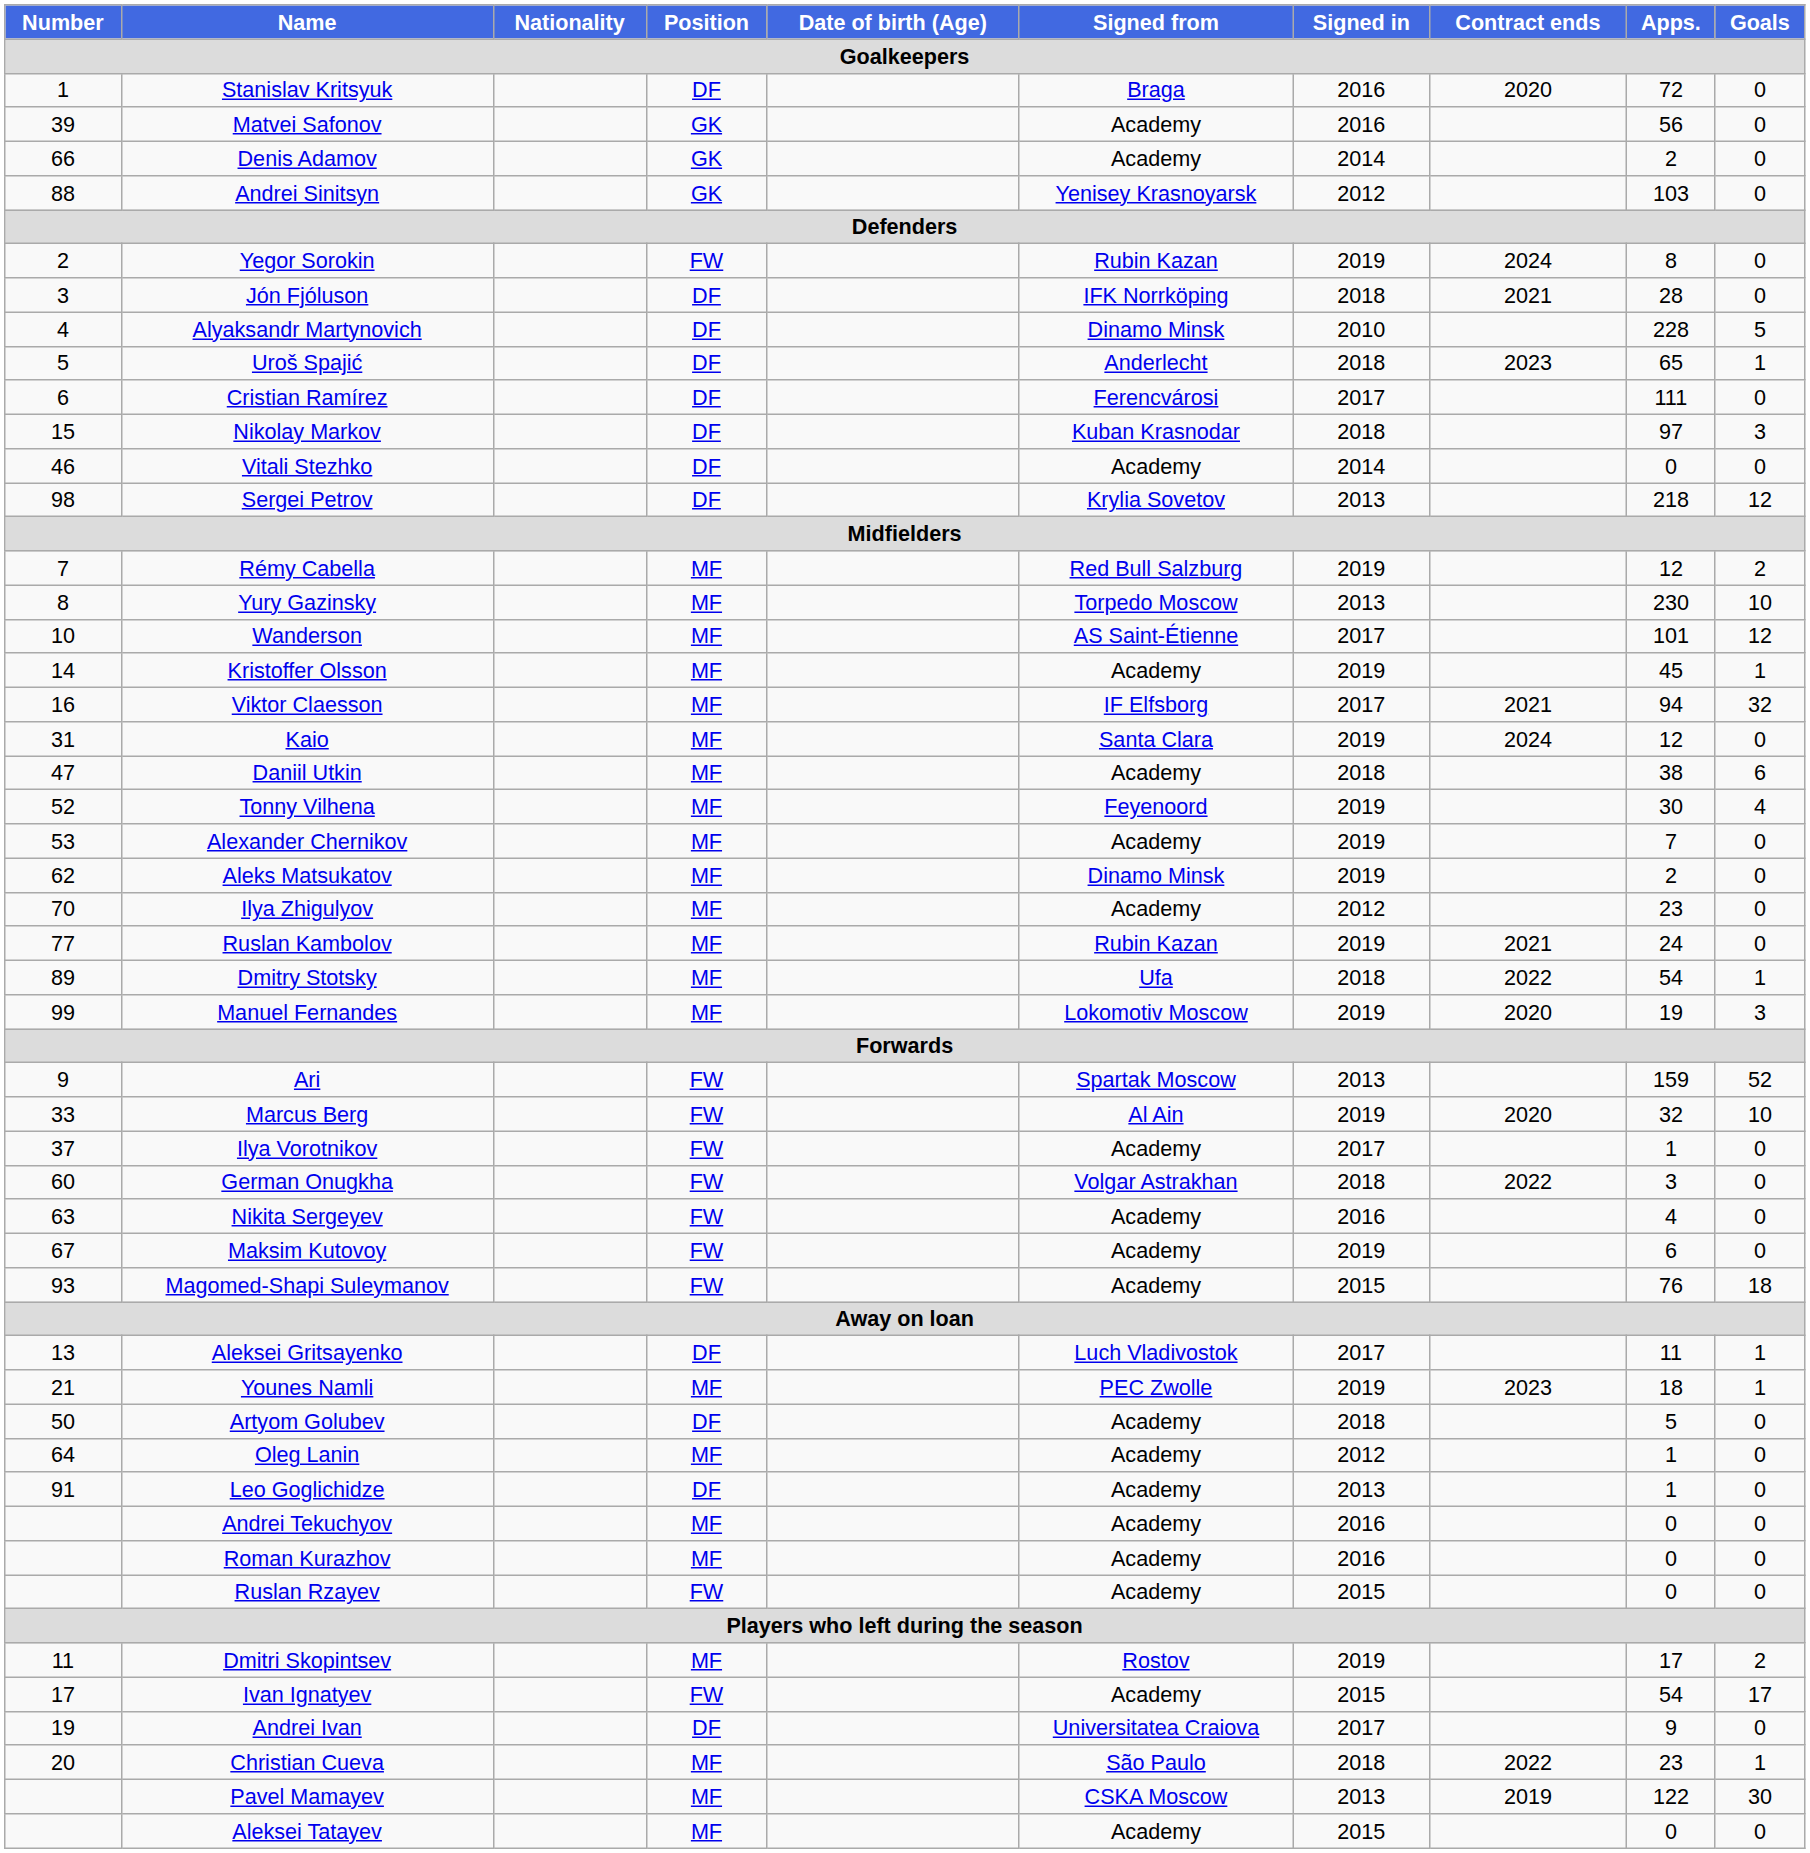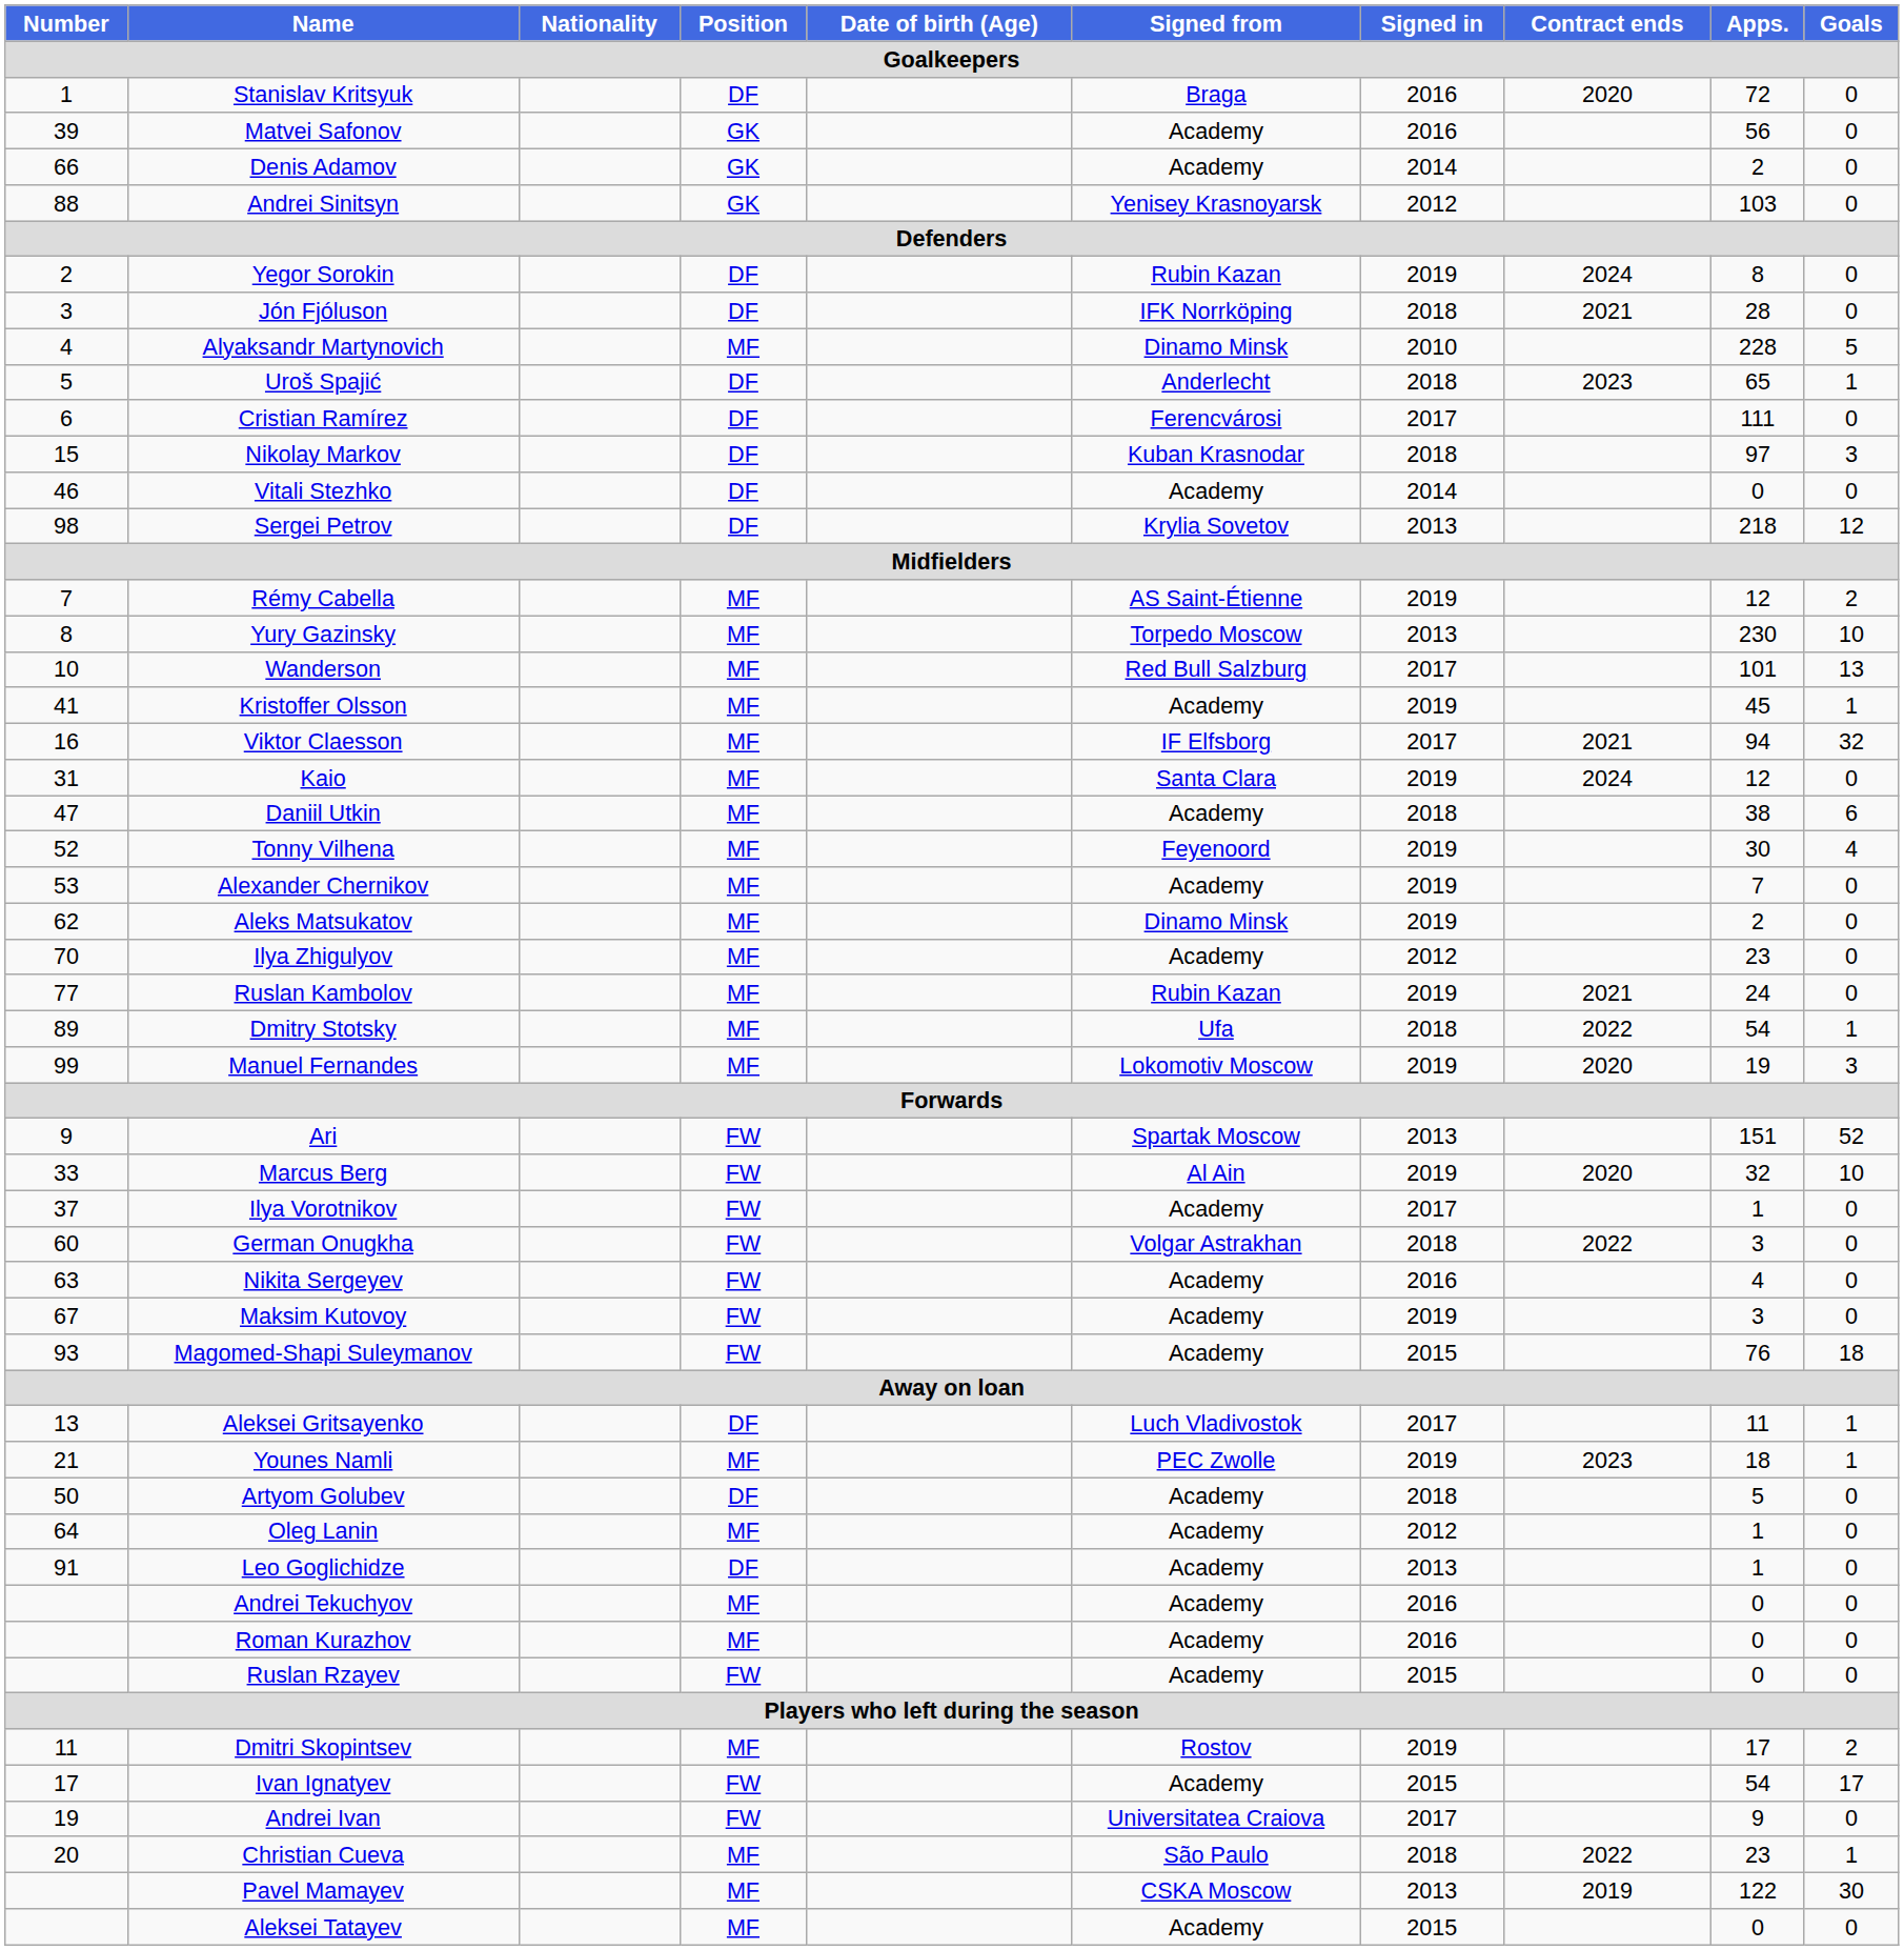Yegor Sorokin | Position: FW -> DF
Alyaksandr Martynovich | Position: DF -> MF
Rémy Cabella | Signed from: Red Bull Salzburg -> AS Saint-Étienne
Wanderson | Signed from: AS Saint-Étienne -> Red Bull Salzburg
Wanderson | Goals: 12 -> 13
Kristoffer Olsson | Number: 14 -> 41
Ari | Apps.: 159 -> 151
Maksim Kutovoy | Apps.: 6 -> 3
Andrei Ivan | Position: DF -> FW
